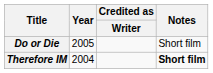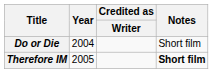Do or Die | Year: 2005 -> 2004
Therefore IM | Year: 2004 -> 2005
